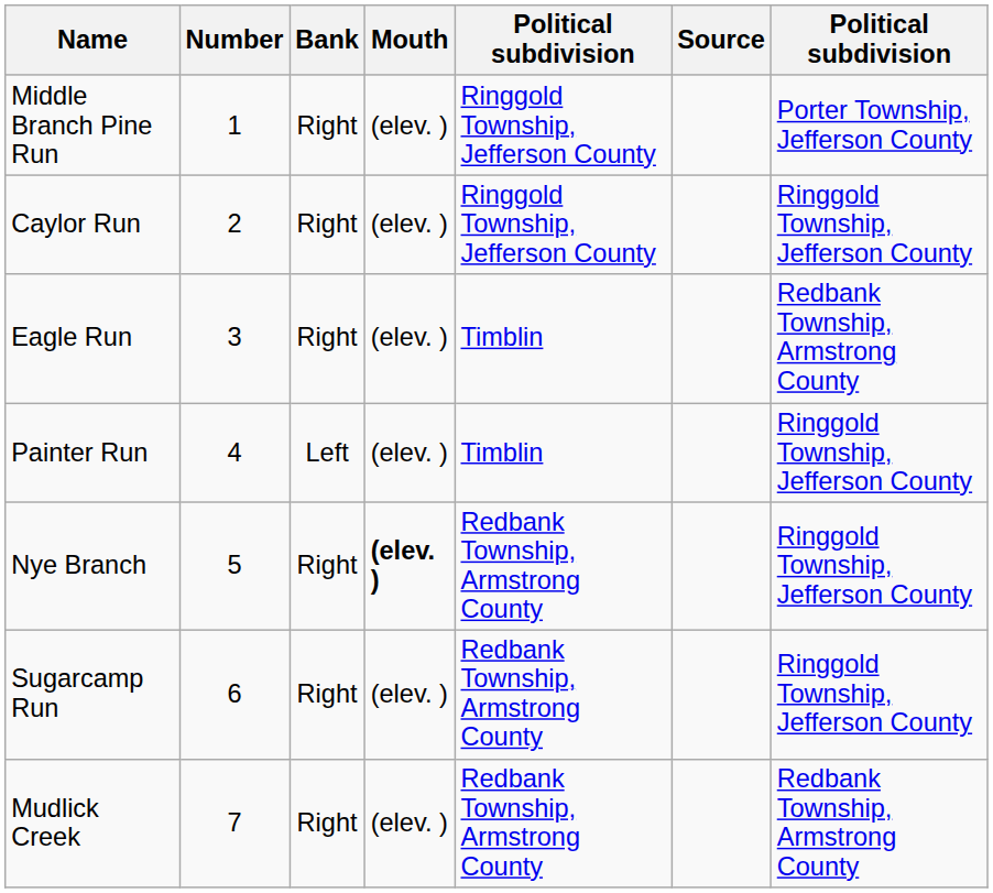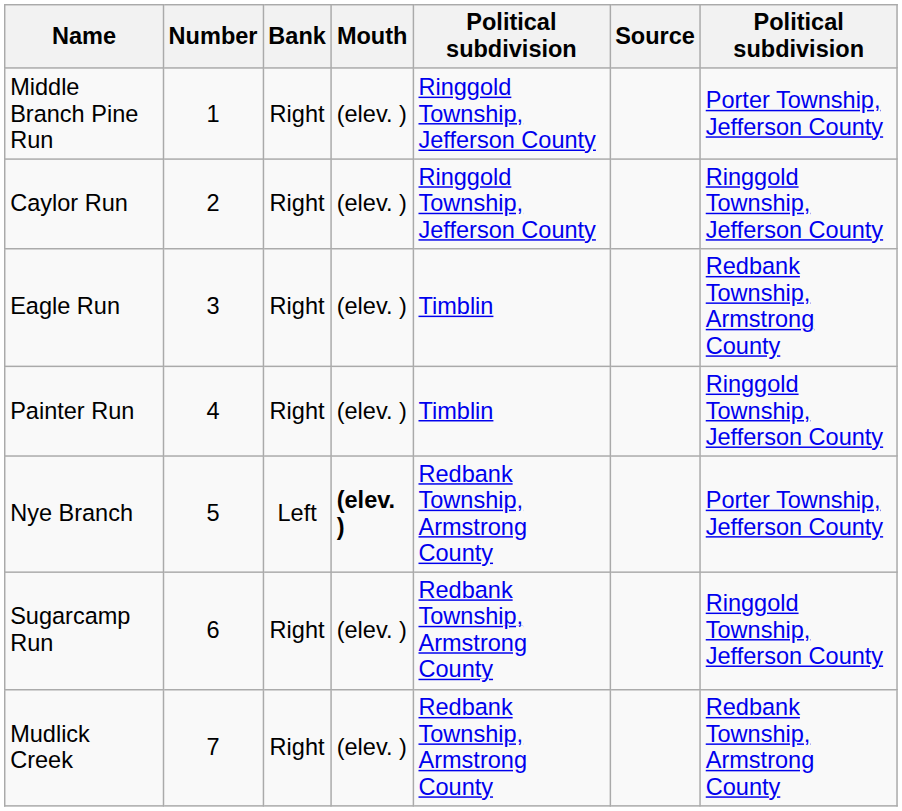Painter Run | Bank: Left -> Right
Nye Branch | Bank: Right -> Left
Nye Branch | column 7: Ringgold Township, Jefferson County -> Porter Township, Jefferson County
